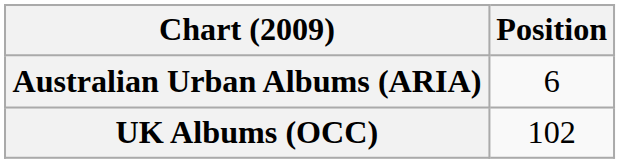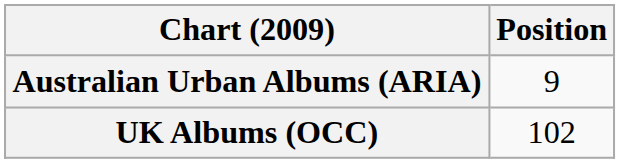Australian Urban Albums (ARIA) | Position: 6 -> 9
